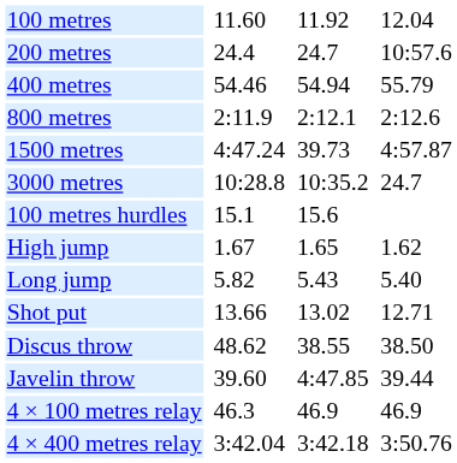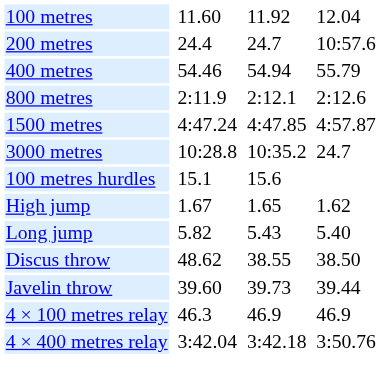1500 metres | column 5: 39.73 -> 4:47.85
- row: Shot put | 13.66 | 13.02 | 12.71
Javelin throw | column 5: 4:47.85 -> 39.73
